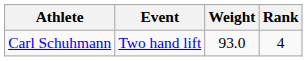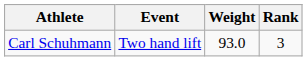Carl Schuhmann | Rank: 4 -> 3
